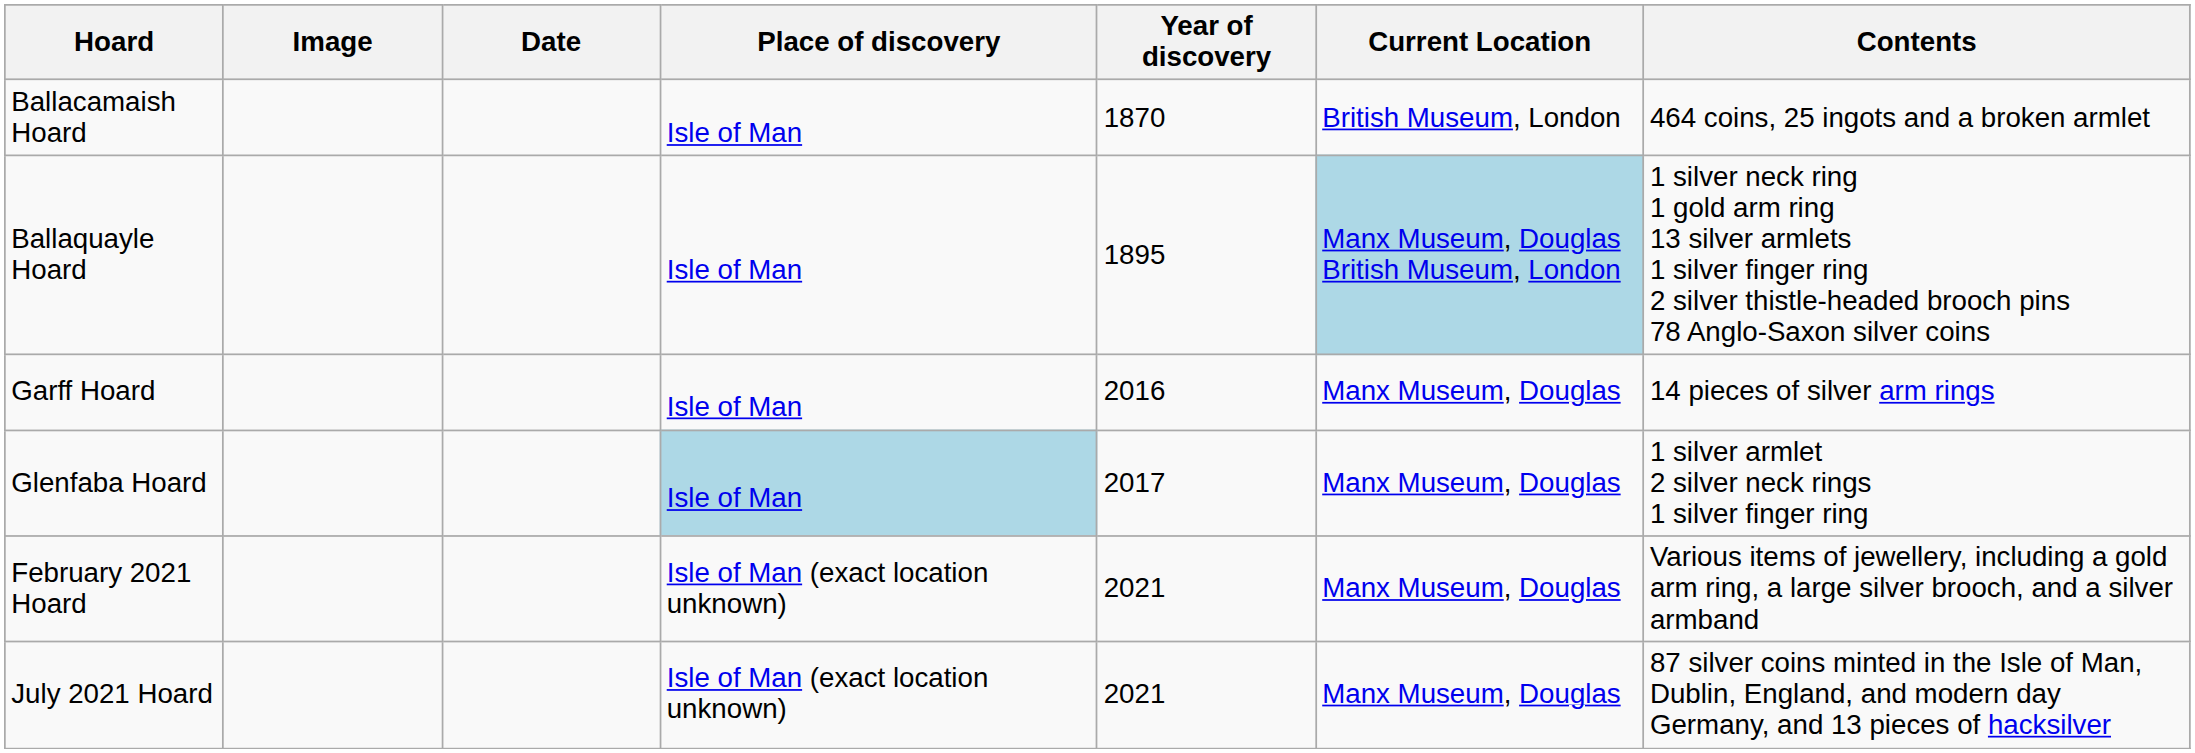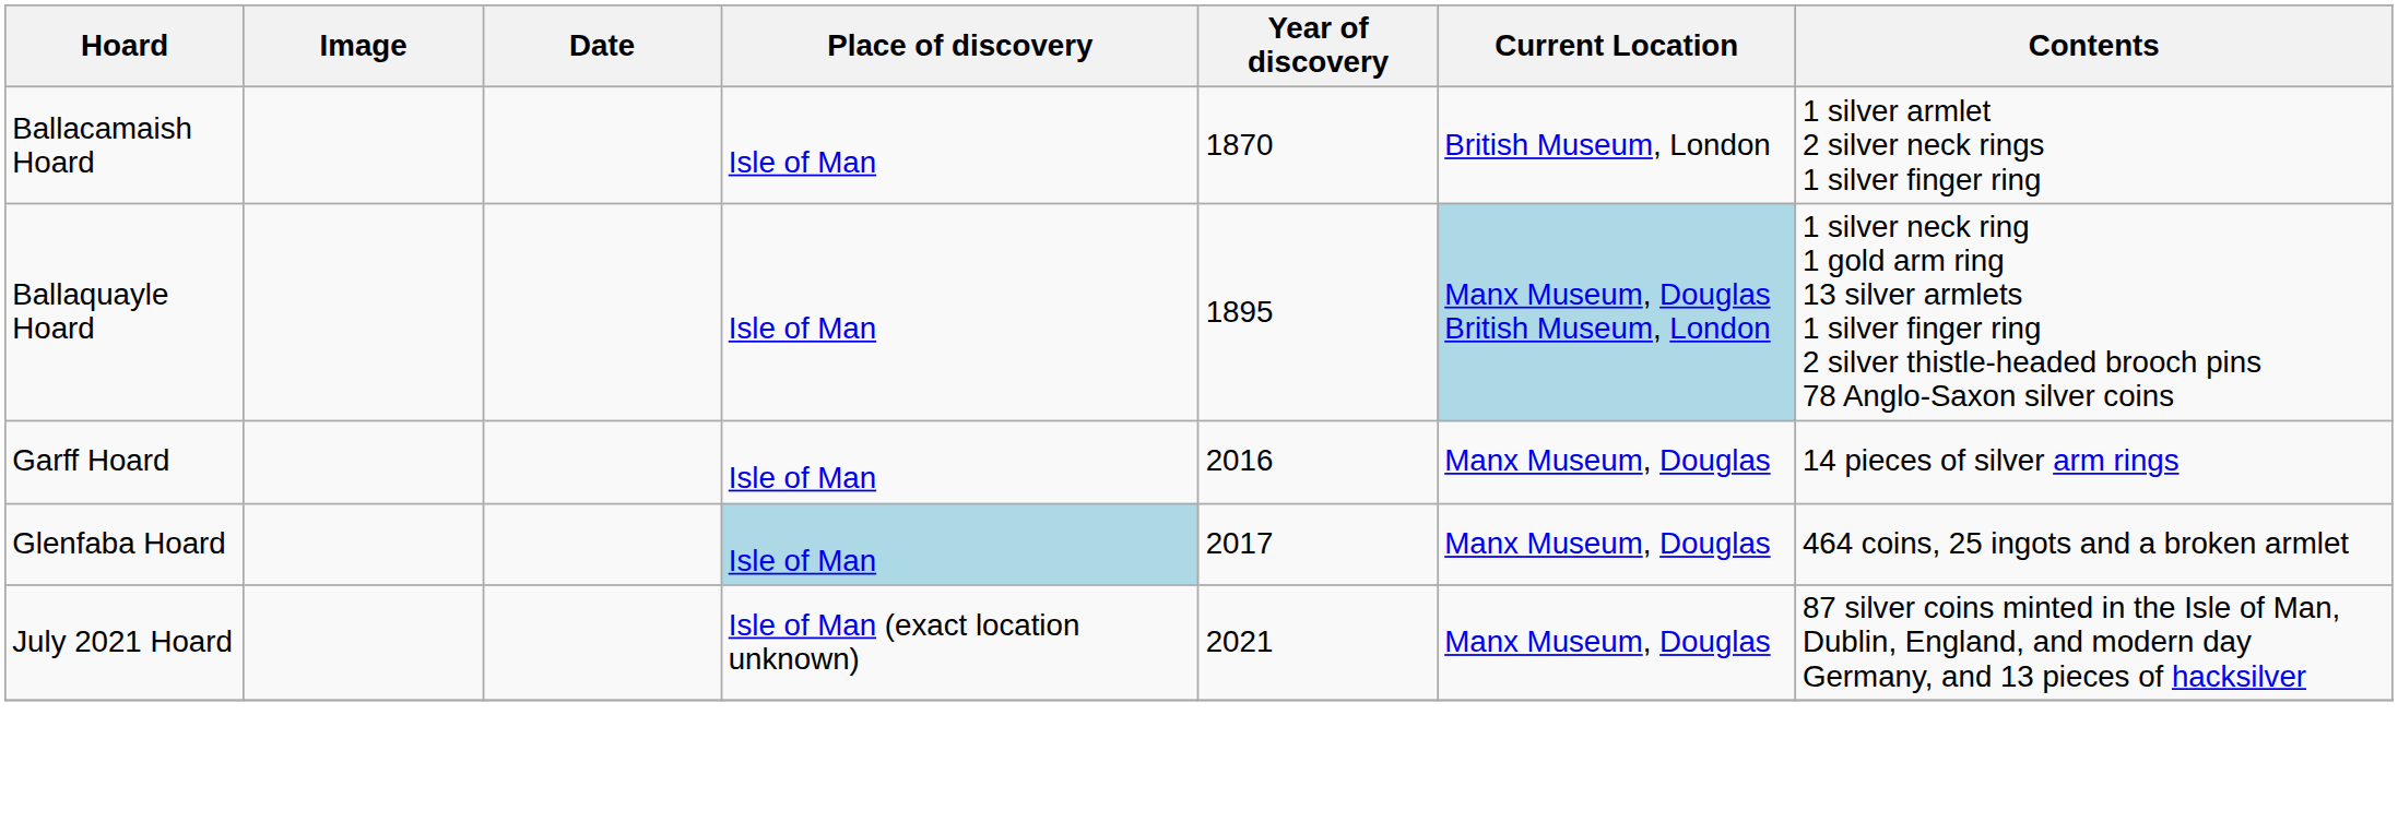Ballacamaish Hoard | Contents: 464 coins, 25 ingots and a broken armlet -> 1 silver armlet 2 silver neck rings 1 silver finger ring
Glenfaba Hoard | Contents: 1 silver armlet 2 silver neck rings 1 silver finger ring -> 464 coins, 25 ingots and a broken armlet
- row: February 2021 Hoard | Isle of Man (exact location unknown) | 2021 | Manx Museum, Douglas | Various items of jewellery, including a gold arm ring, a large silver brooch, and a silver armband
